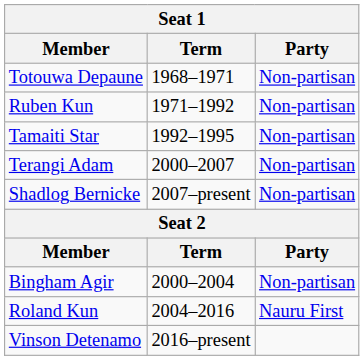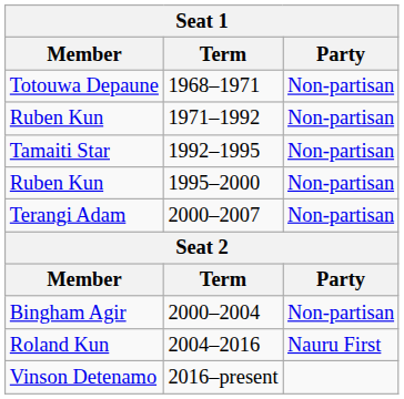+ row: Ruben Kun | 1995–2000 | Non-partisan
- row: Shadlog Bernicke | 2007–present | Non-partisan
